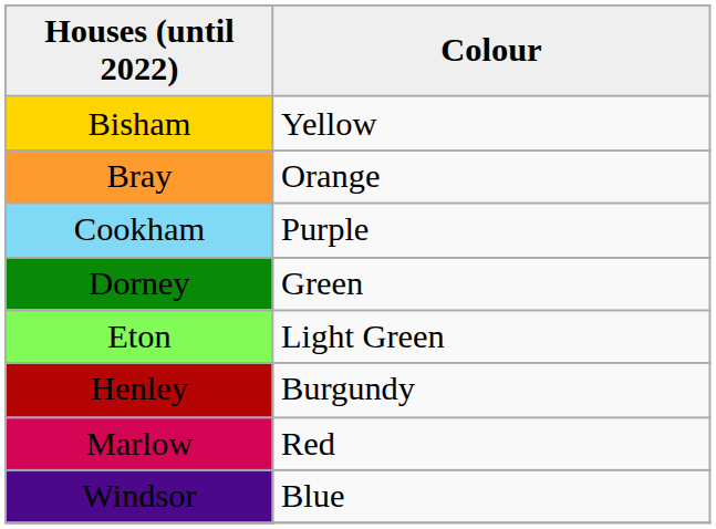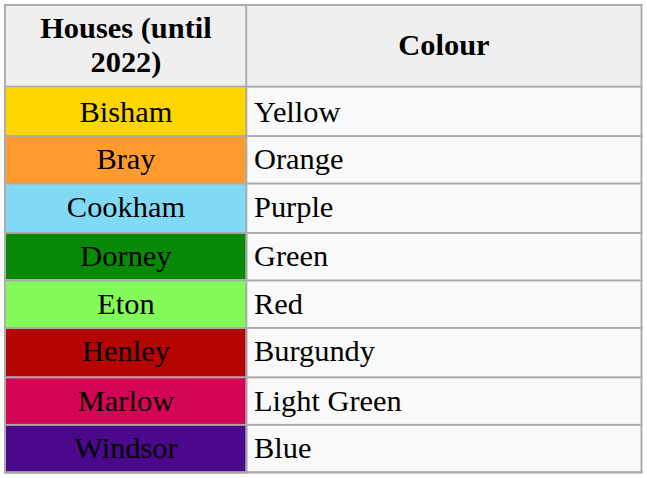Eton | Colour: Light Green -> Red
Marlow | Colour: Red -> Light Green
